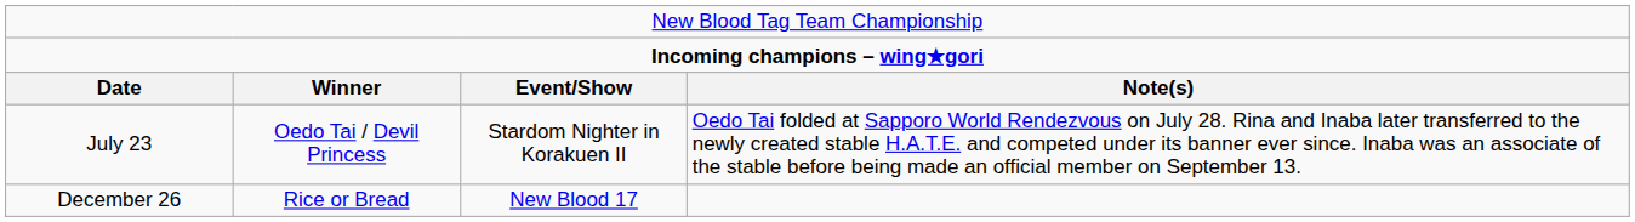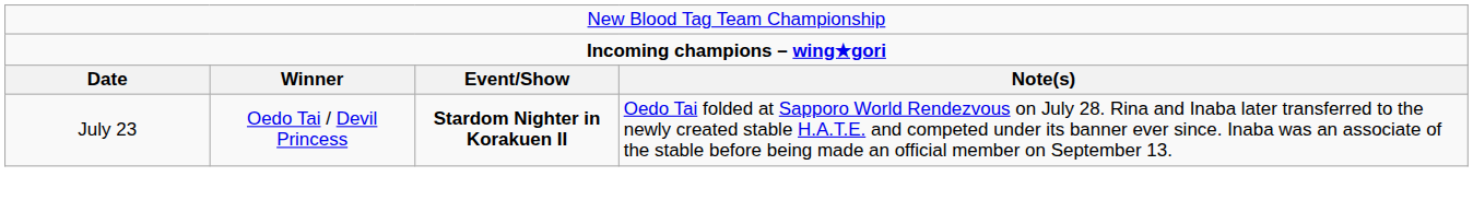July 23 | column 3: normal -> bold
- row: December 26 | Rice or Bread | New Blood 17
